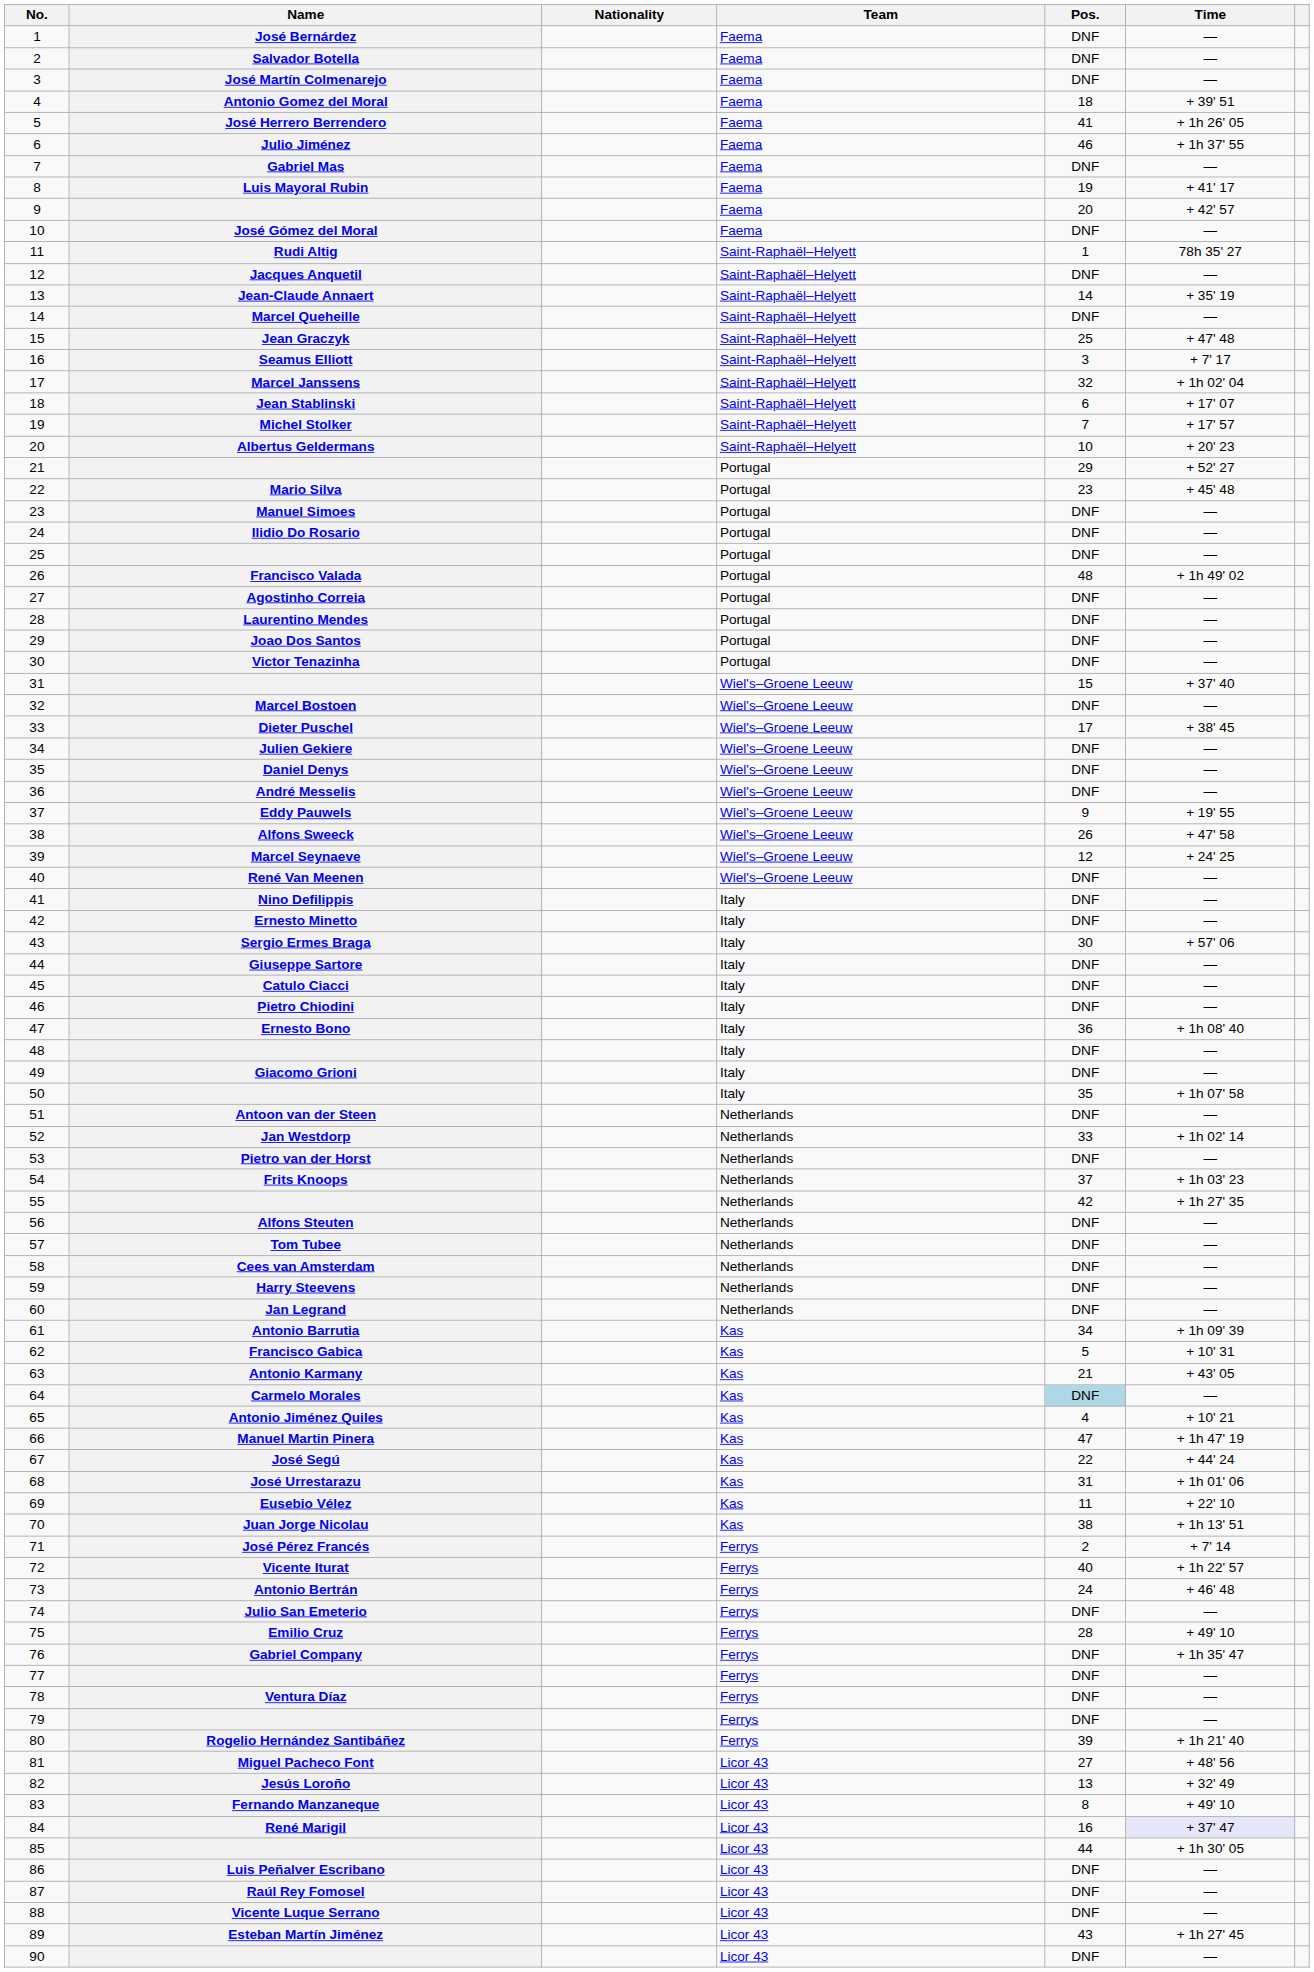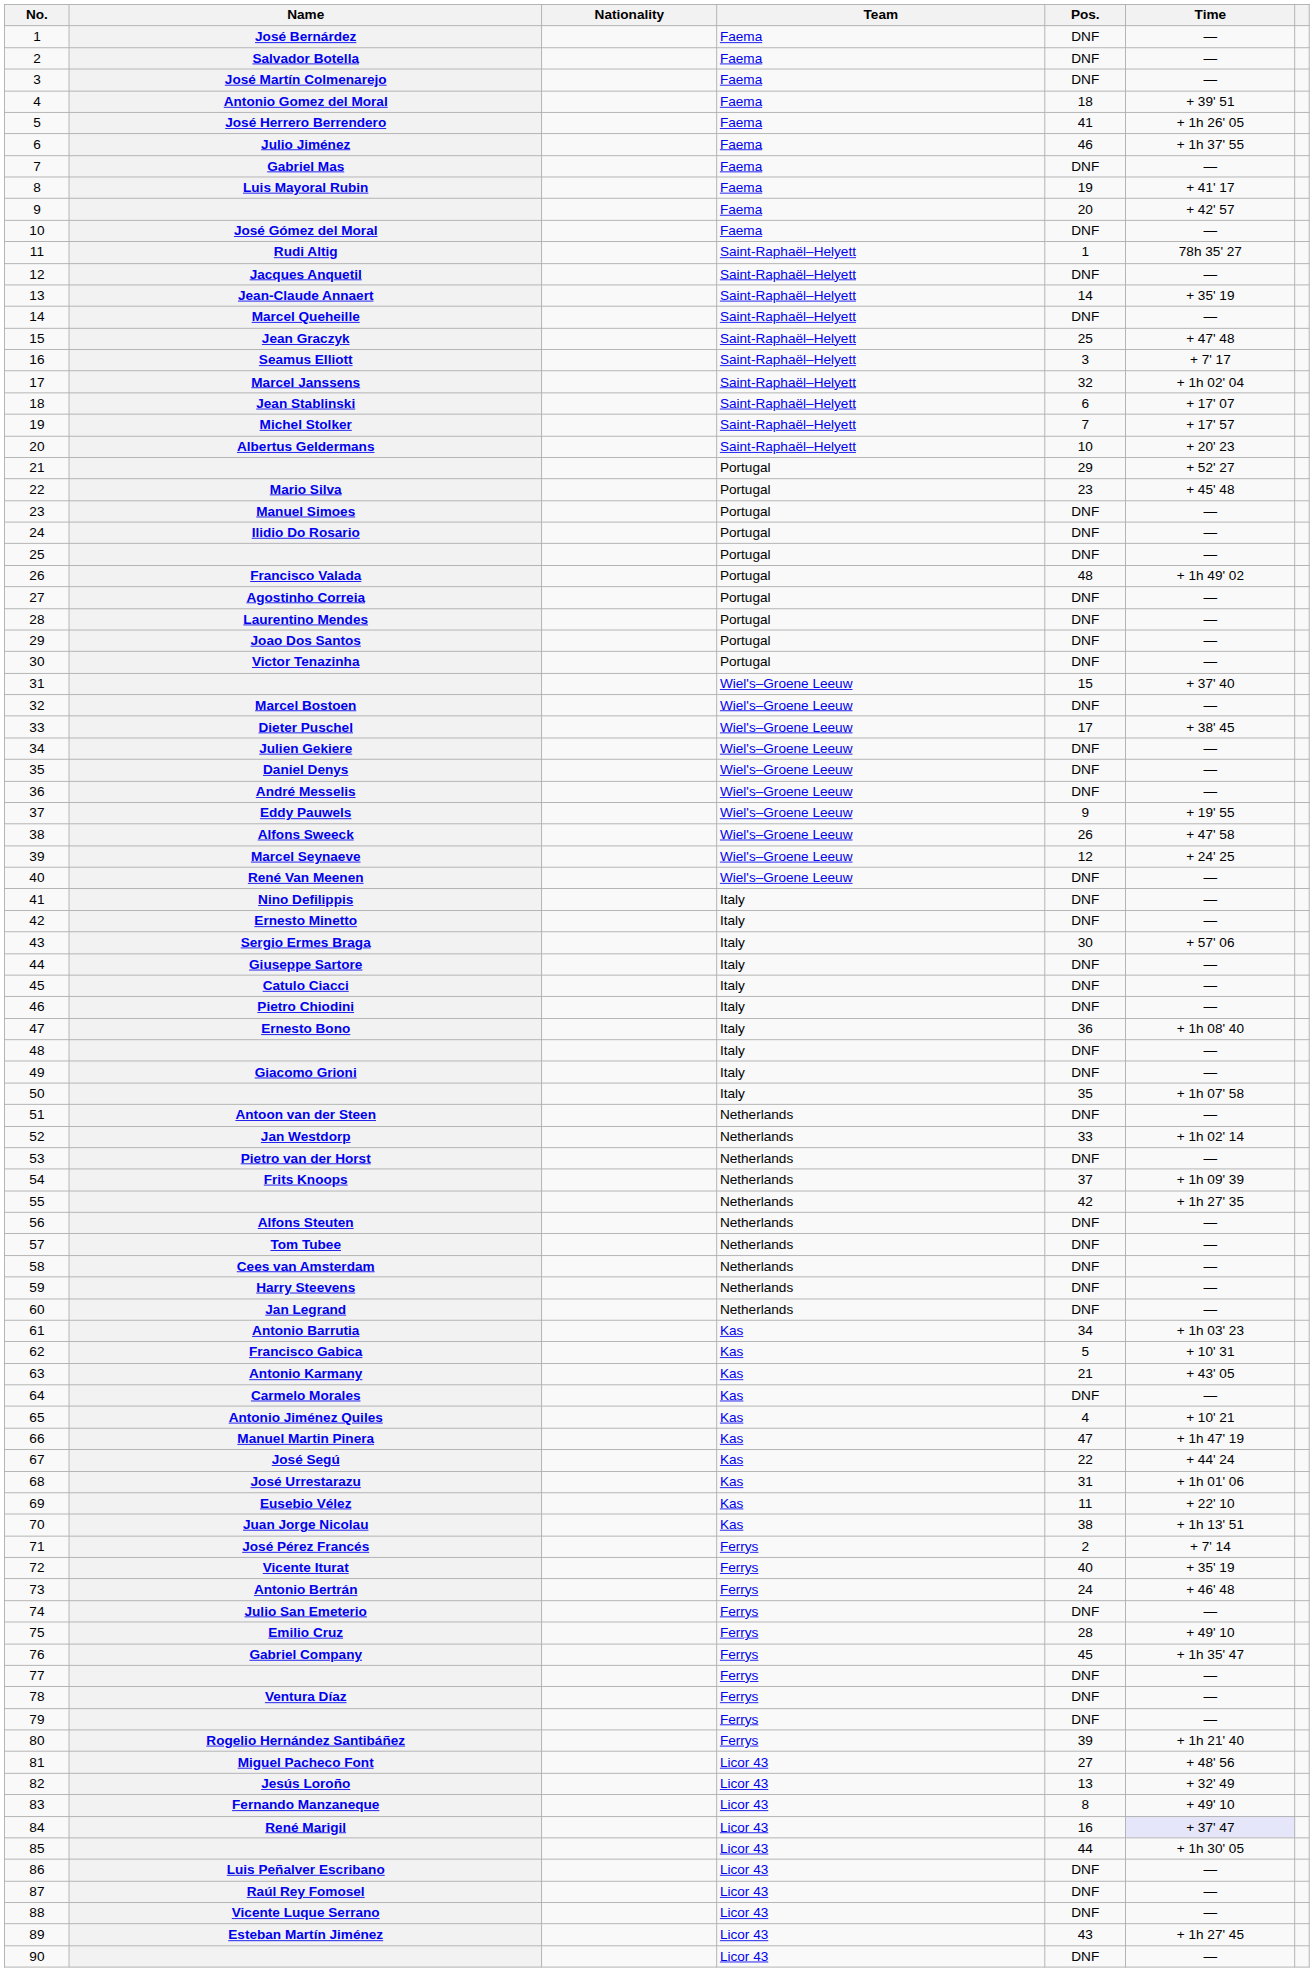54 | Time: + 1h 03' 23 -> + 1h 09' 39
61 | Time: + 1h 09' 39 -> + 1h 03' 23
64 | Pos.: lightblue background -> no background
72 | Time: + 1h 22' 57 -> + 35' 19
76 | Pos.: DNF -> 45
